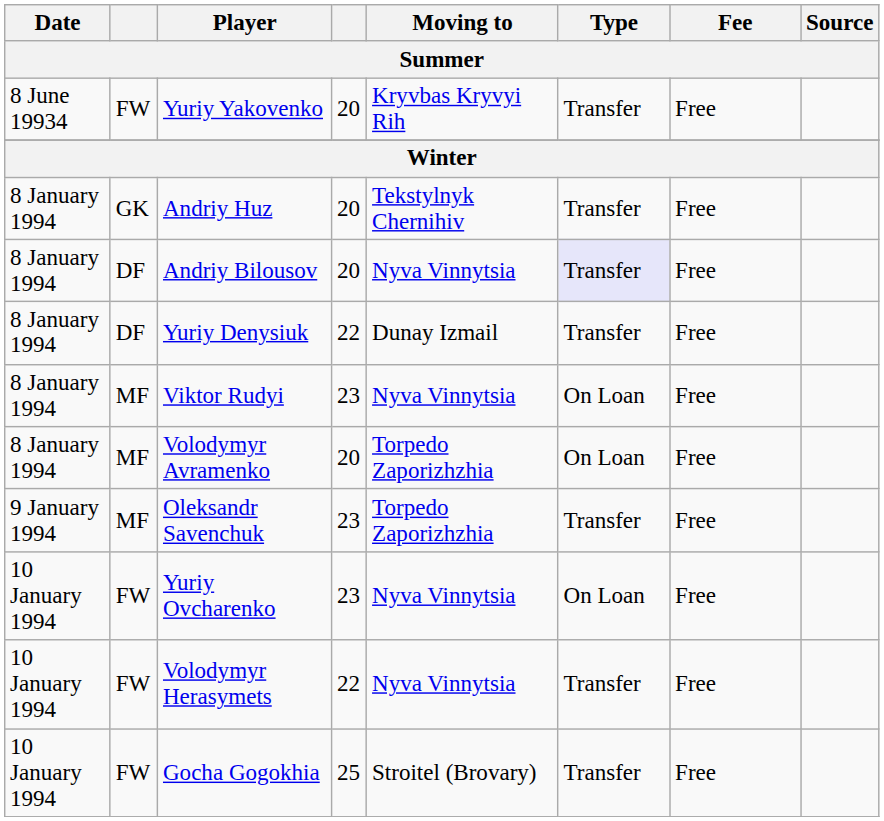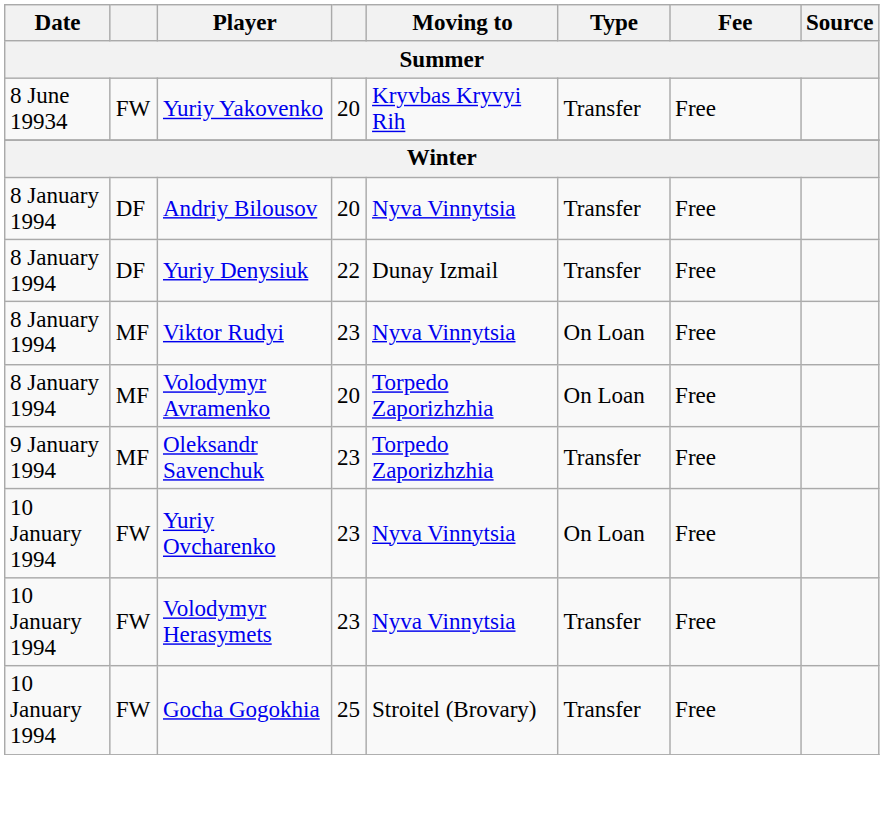- row: 8 January 1994 | GK | Andriy Huz | 20 | Tekstylnyk Chernihiv | Transfer | Free
Andriy Bilousov | Type: lavender background -> no background
Volodymyr Herasymets | column 4: 22 -> 23
